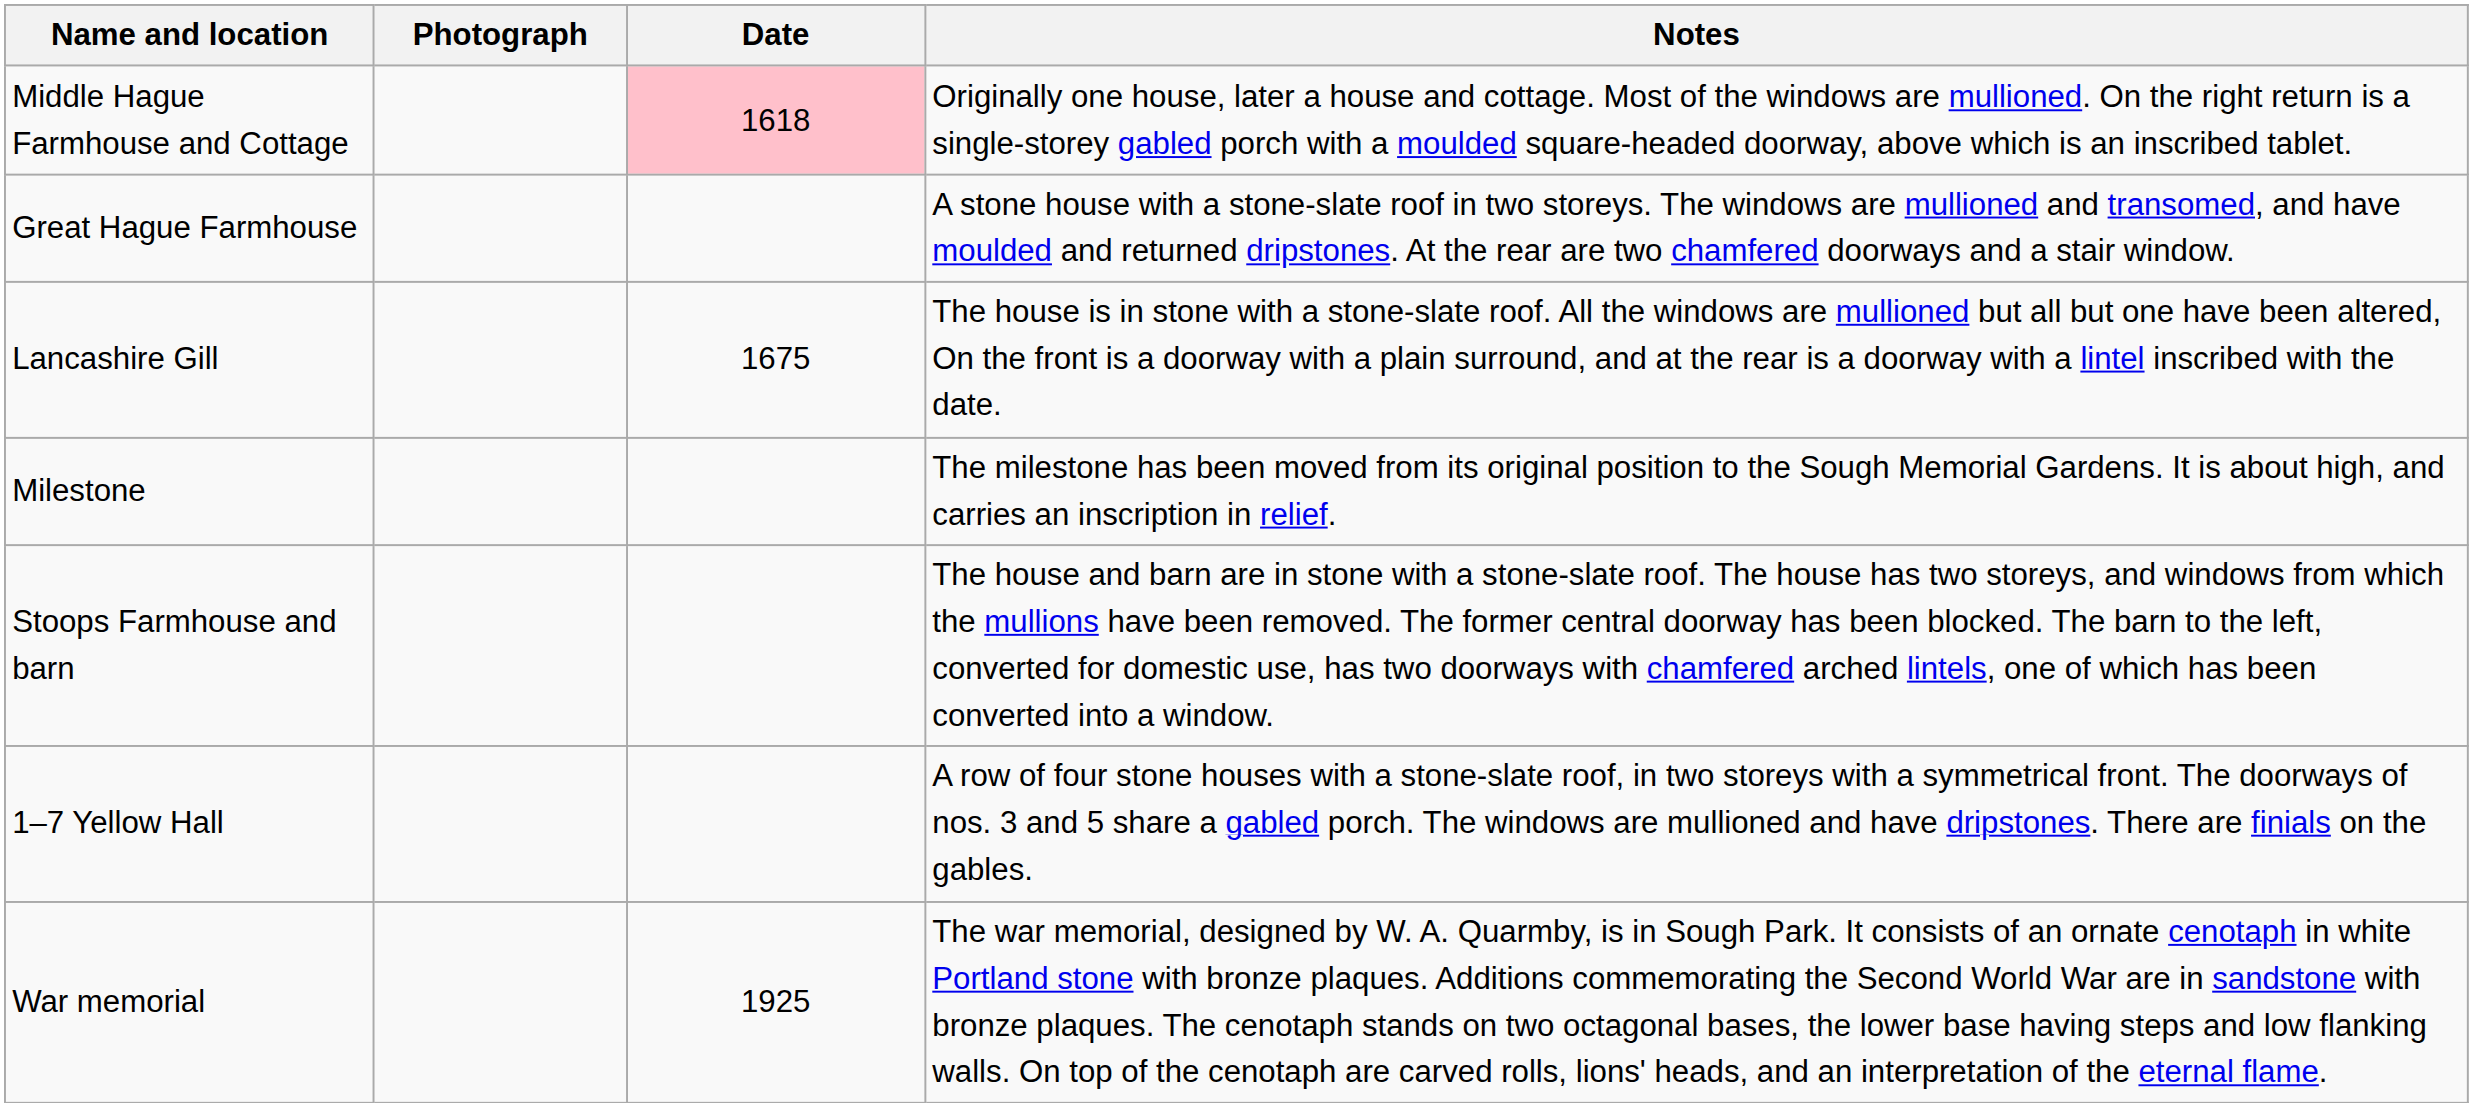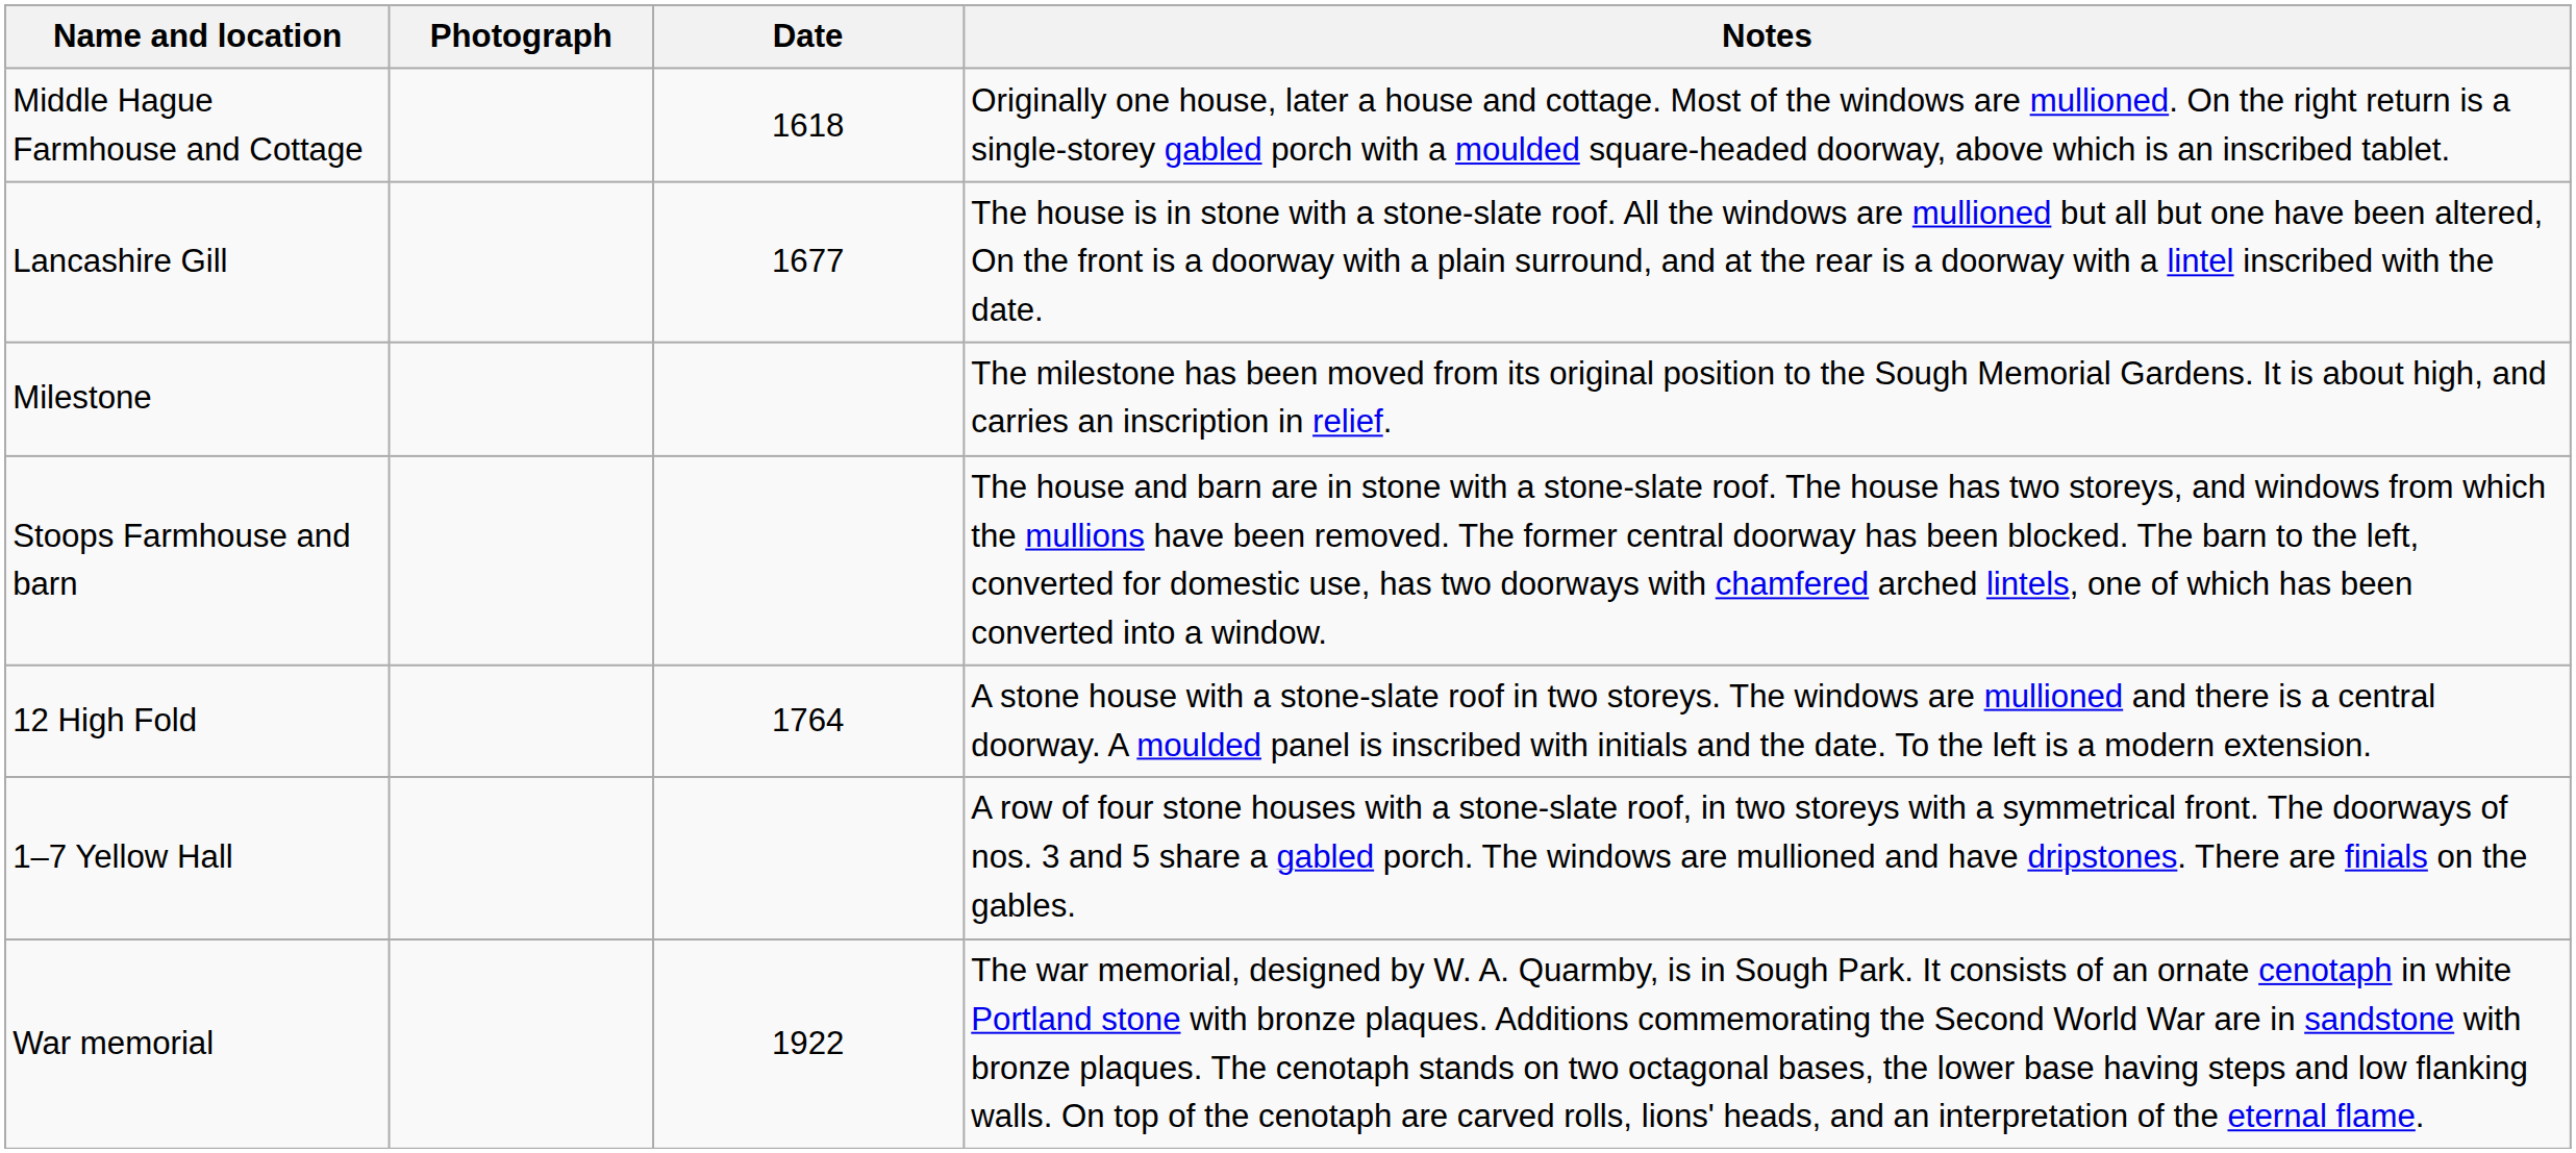Middle Hague Farmhouse and Cottage | Date: pink background -> no background
- row: Great Hague Farmhouse | A stone house with a stone-slate roof in two storeys. The windows are mullioned and transomed, and have moulded and returned dripstones. At the rear are two chamfered doorways and a stair window.
Lancashire Gill | Date: 1675 -> 1677
+ row: 12 High Fold | 1764 | A stone house with a stone-slate roof in two storeys. The windows are mullioned and there is a central doorway. A moulded panel is inscribed with initials and the date. To the left is a modern extension.
War memorial | Date: 1925 -> 1922
